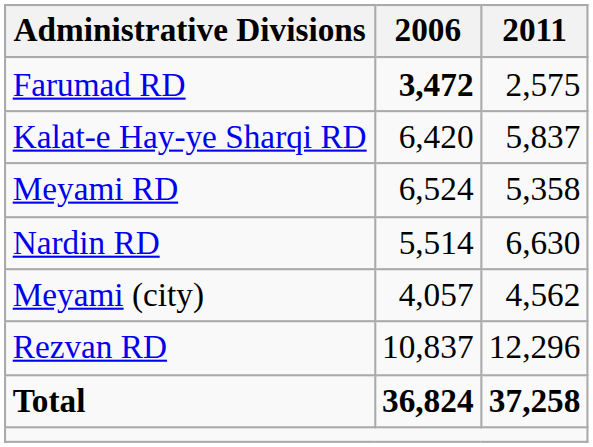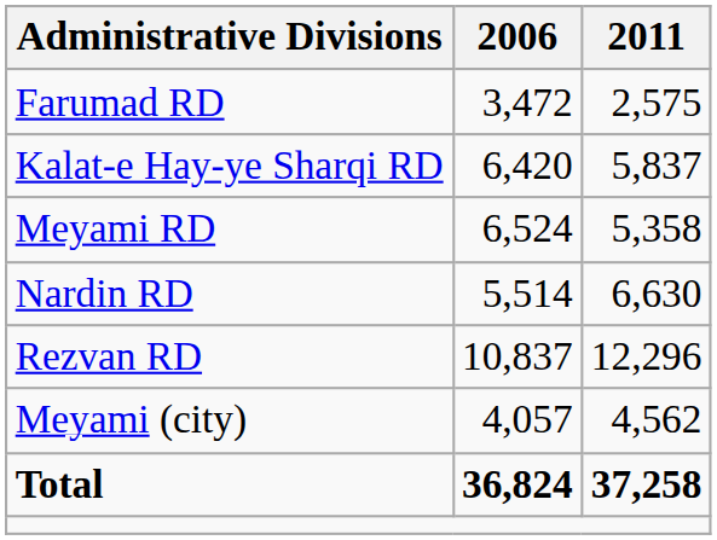Farumad RD | 2006: bold -> normal
rows swapped: Rezvan RD <-> Meyami (city)
